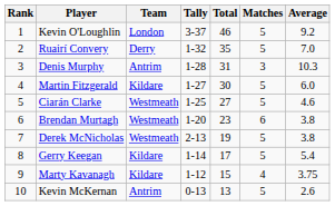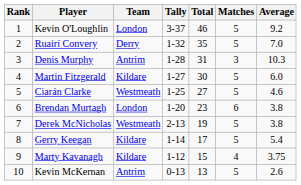Brendan Murtagh | Team: Westmeath -> London
